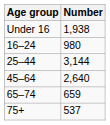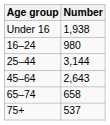45–64 | Number: 2,640 -> 2,643
65–74 | Number: 659 -> 658
